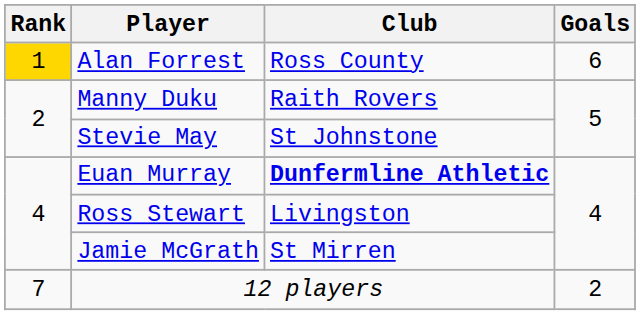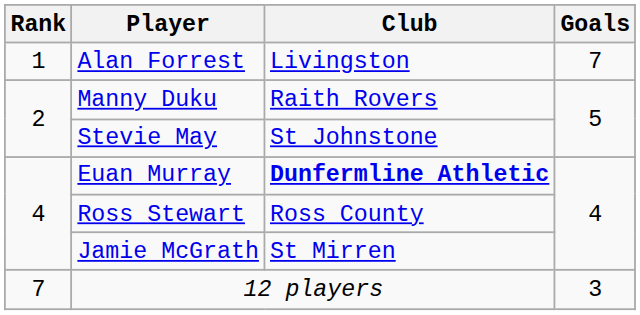Alan Forrest | Rank: gold background -> no background
Alan Forrest | Club: Ross County -> Livingston
Alan Forrest | Goals: 6 -> 7
Ross Stewart | Club: Livingston -> Ross County
12 players | Goals: 2 -> 3
